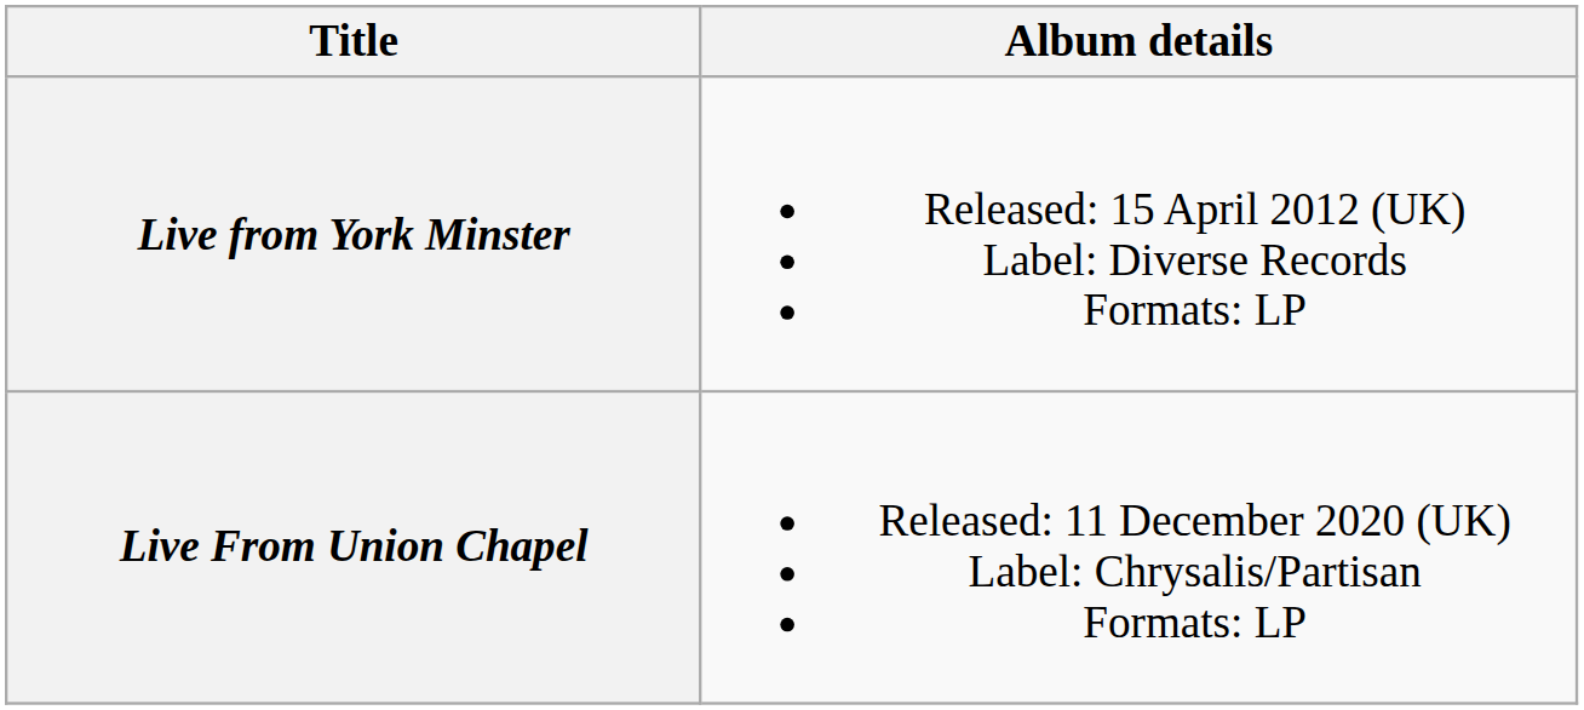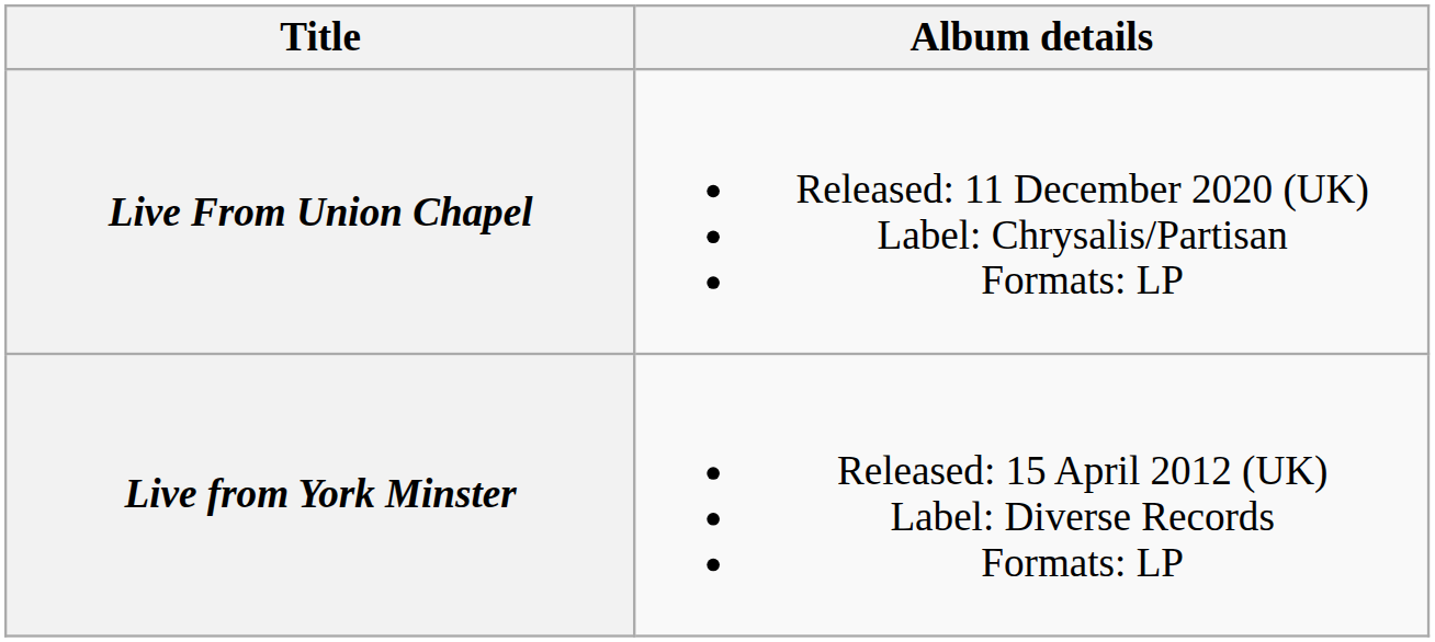rows swapped: Live from York Minster <-> Live From Union Chapel
